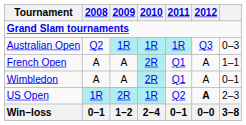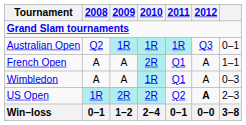Australian Open | column 7: 0–3 -> 0–1
Wimbledon | 2010: 2R -> 1R
Wimbledon | column 7: 0–1 -> 0–3
US Open | 2010: 1R -> 2R
